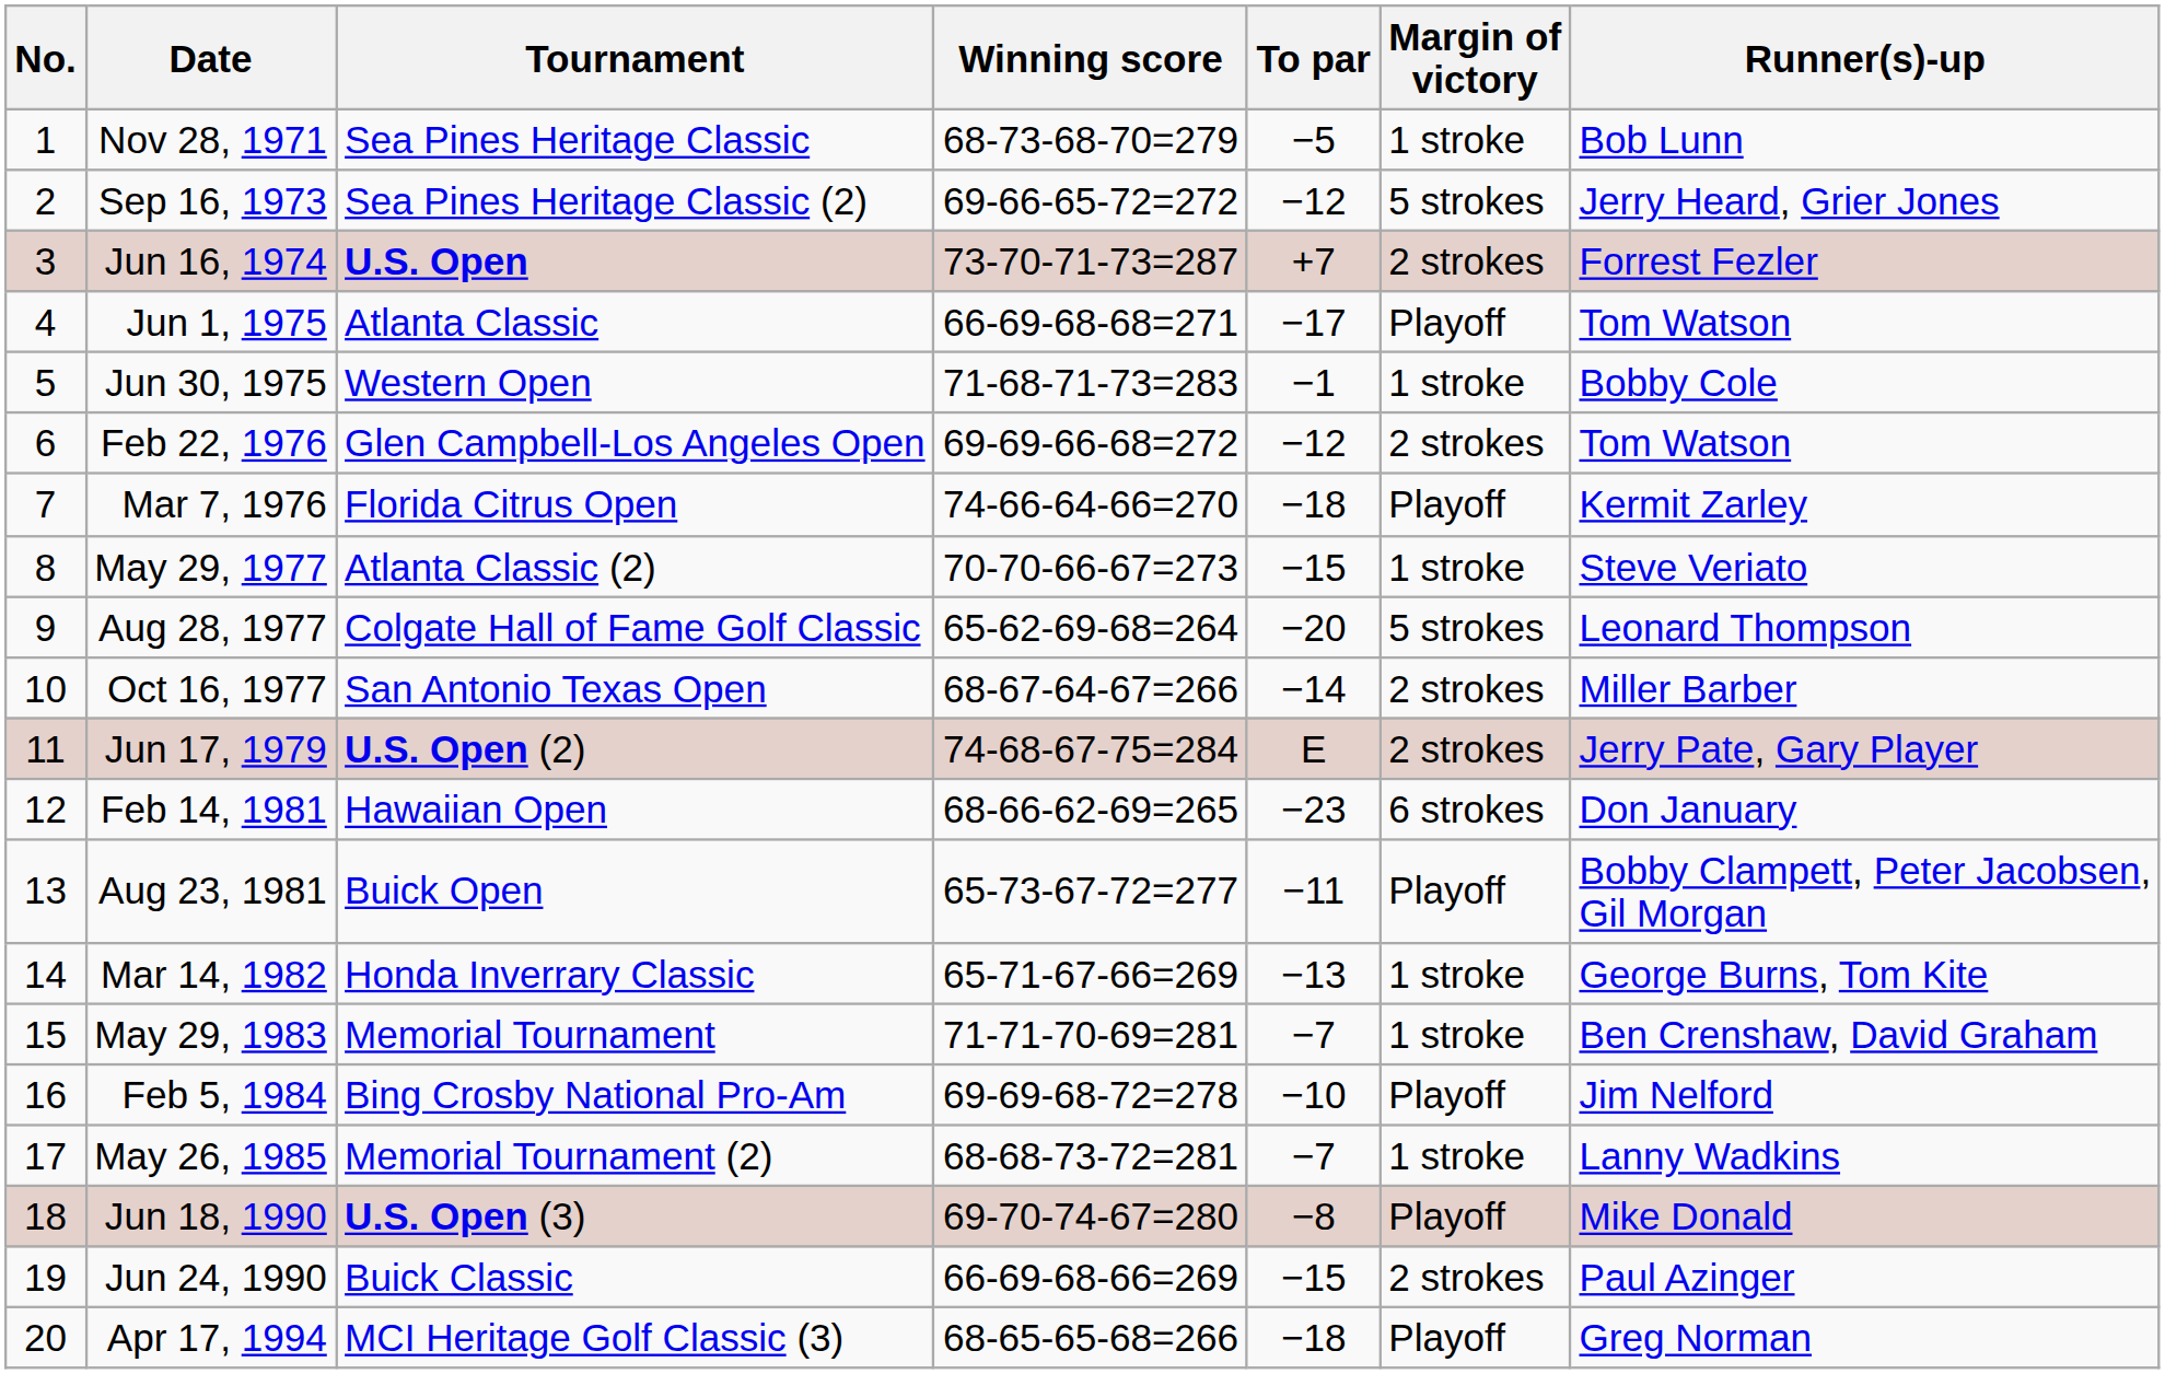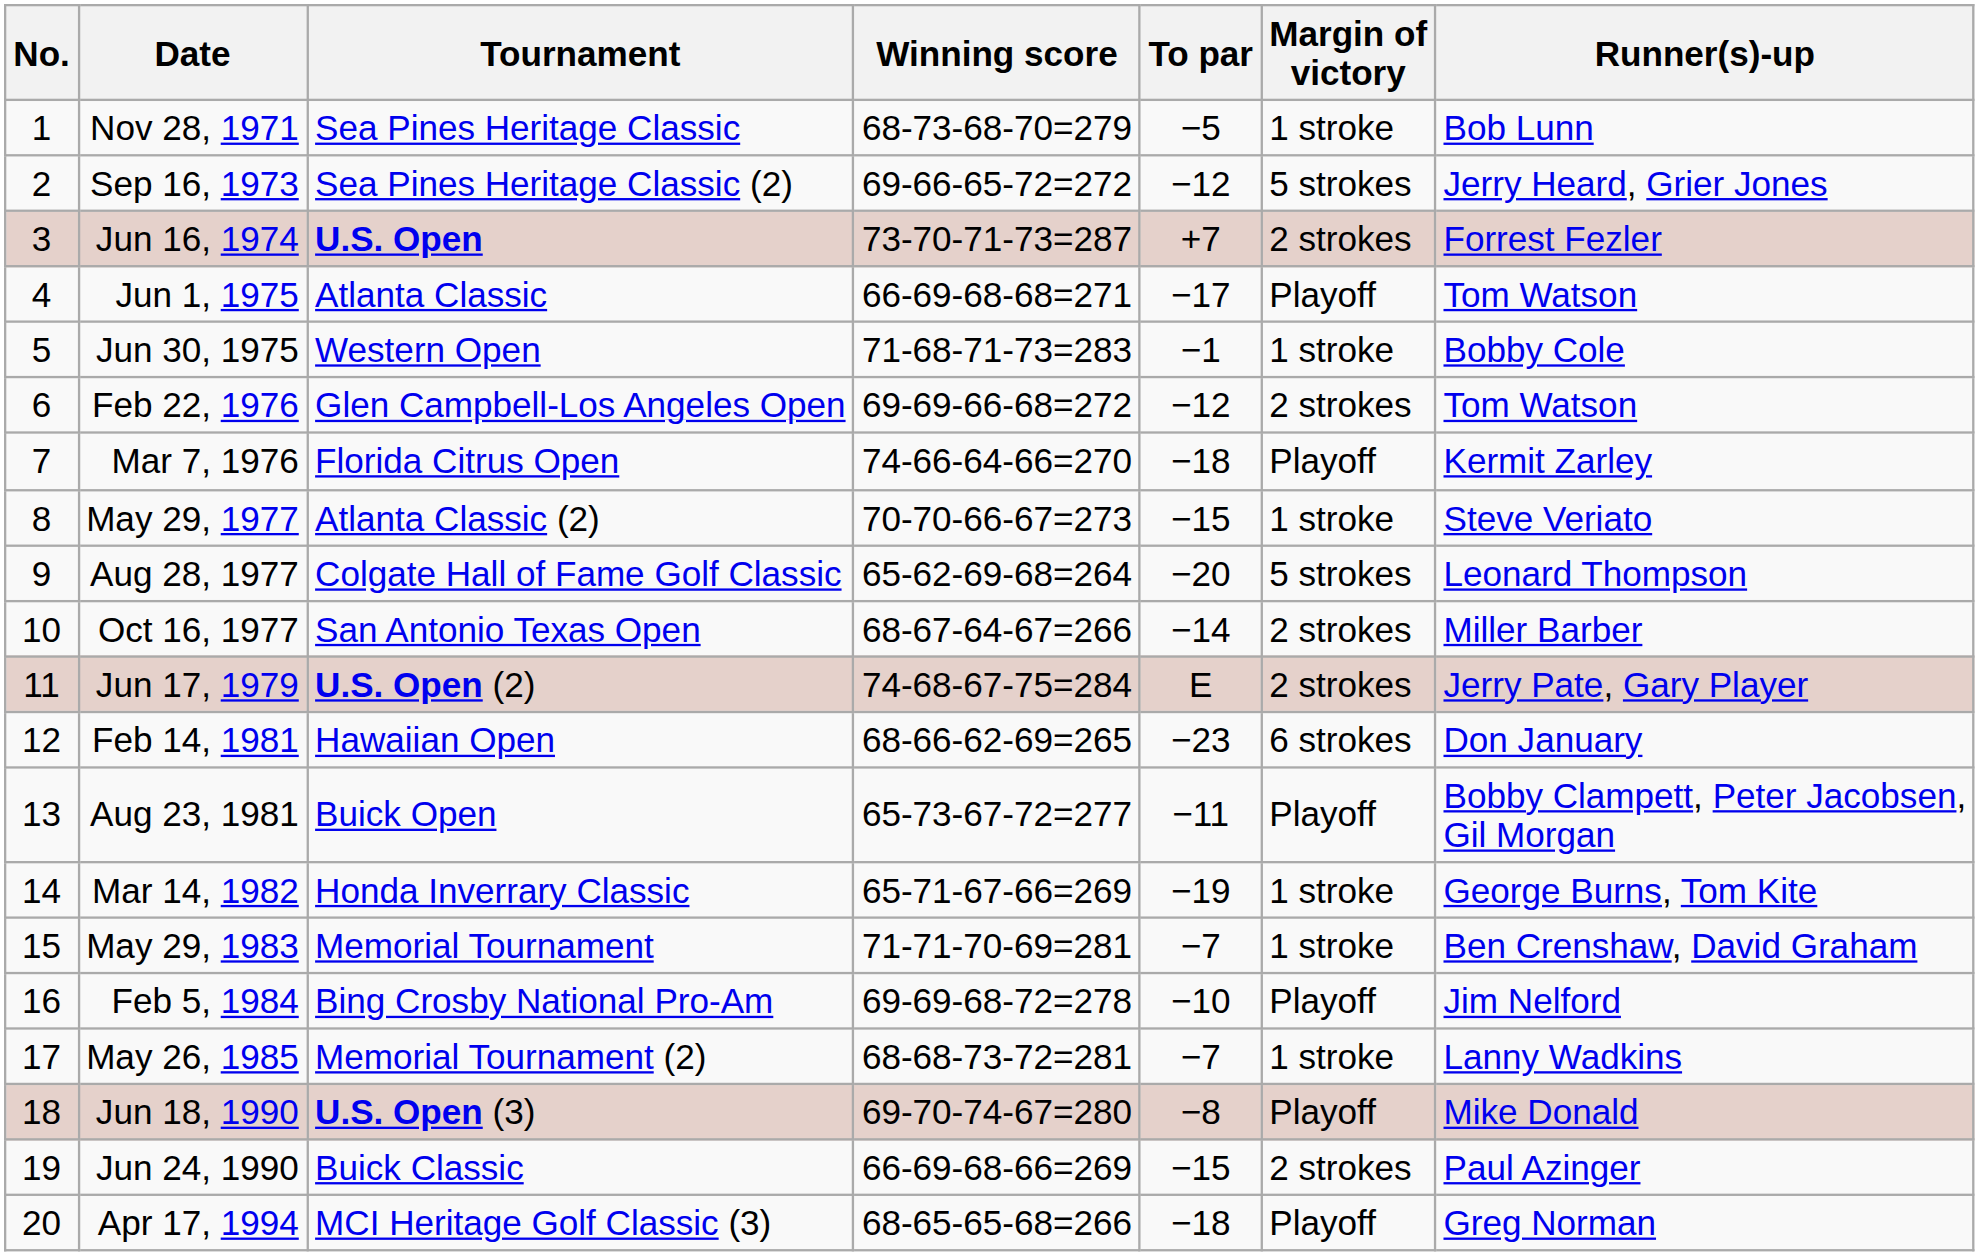Mar 14, 1982 | To par: −13 -> −19
